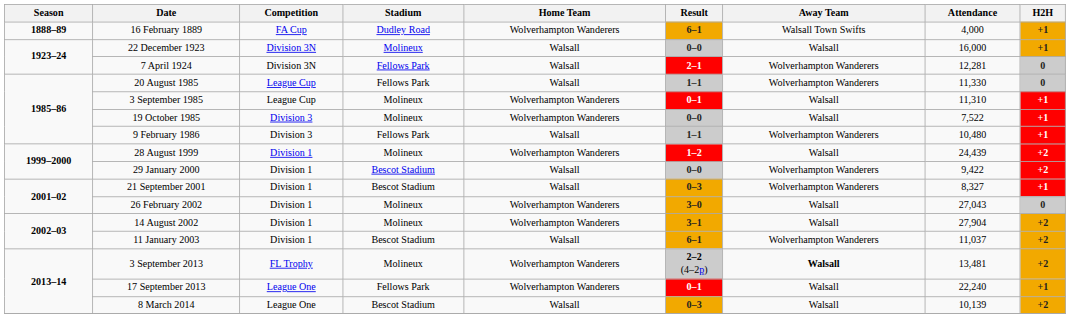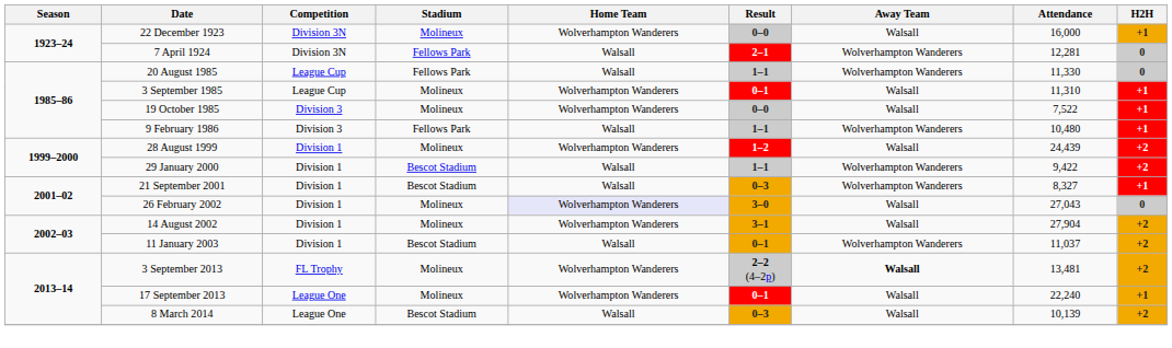- row: 1888–89 | 16 February 1889 | FA Cup | Dudley Road | Wolverhampton Wanderers | 6–1 | Walsall Town Swifts | 4,000 | +1
22 December 1923 | Home Team: Walsall -> Wolverhampton Wanderers
29 January 2000 | Result: 0–0 -> 1–1
26 February 2002 | Home Team: no background -> lavender background
11 January 2003 | Result: 6–1 -> 0–1
17 September 2013 | Stadium: Fellows Park -> Molineux
